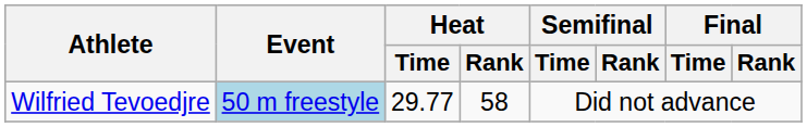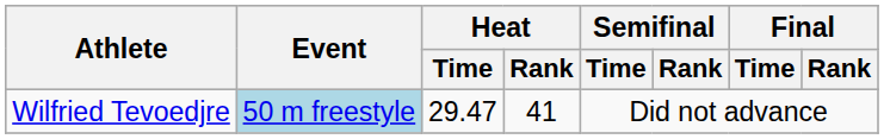Wilfried Tevoedjre | Heat / Time: 29.77 -> 29.47
Wilfried Tevoedjre | Heat / Rank: 58 -> 41
